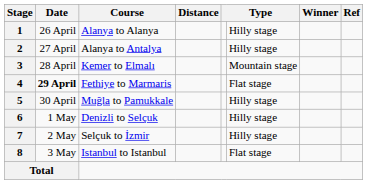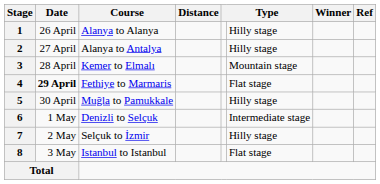6 | column 6: Hilly stage -> Intermediate stage
